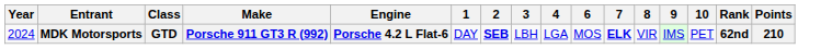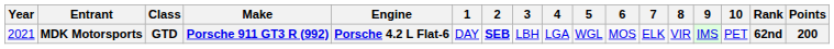+ column: 5 | WGL
MDK Motorsports | Year: 2024 -> 2021
MDK Motorsports | 7: bold -> normal
MDK Motorsports | Points: 210 -> 200
